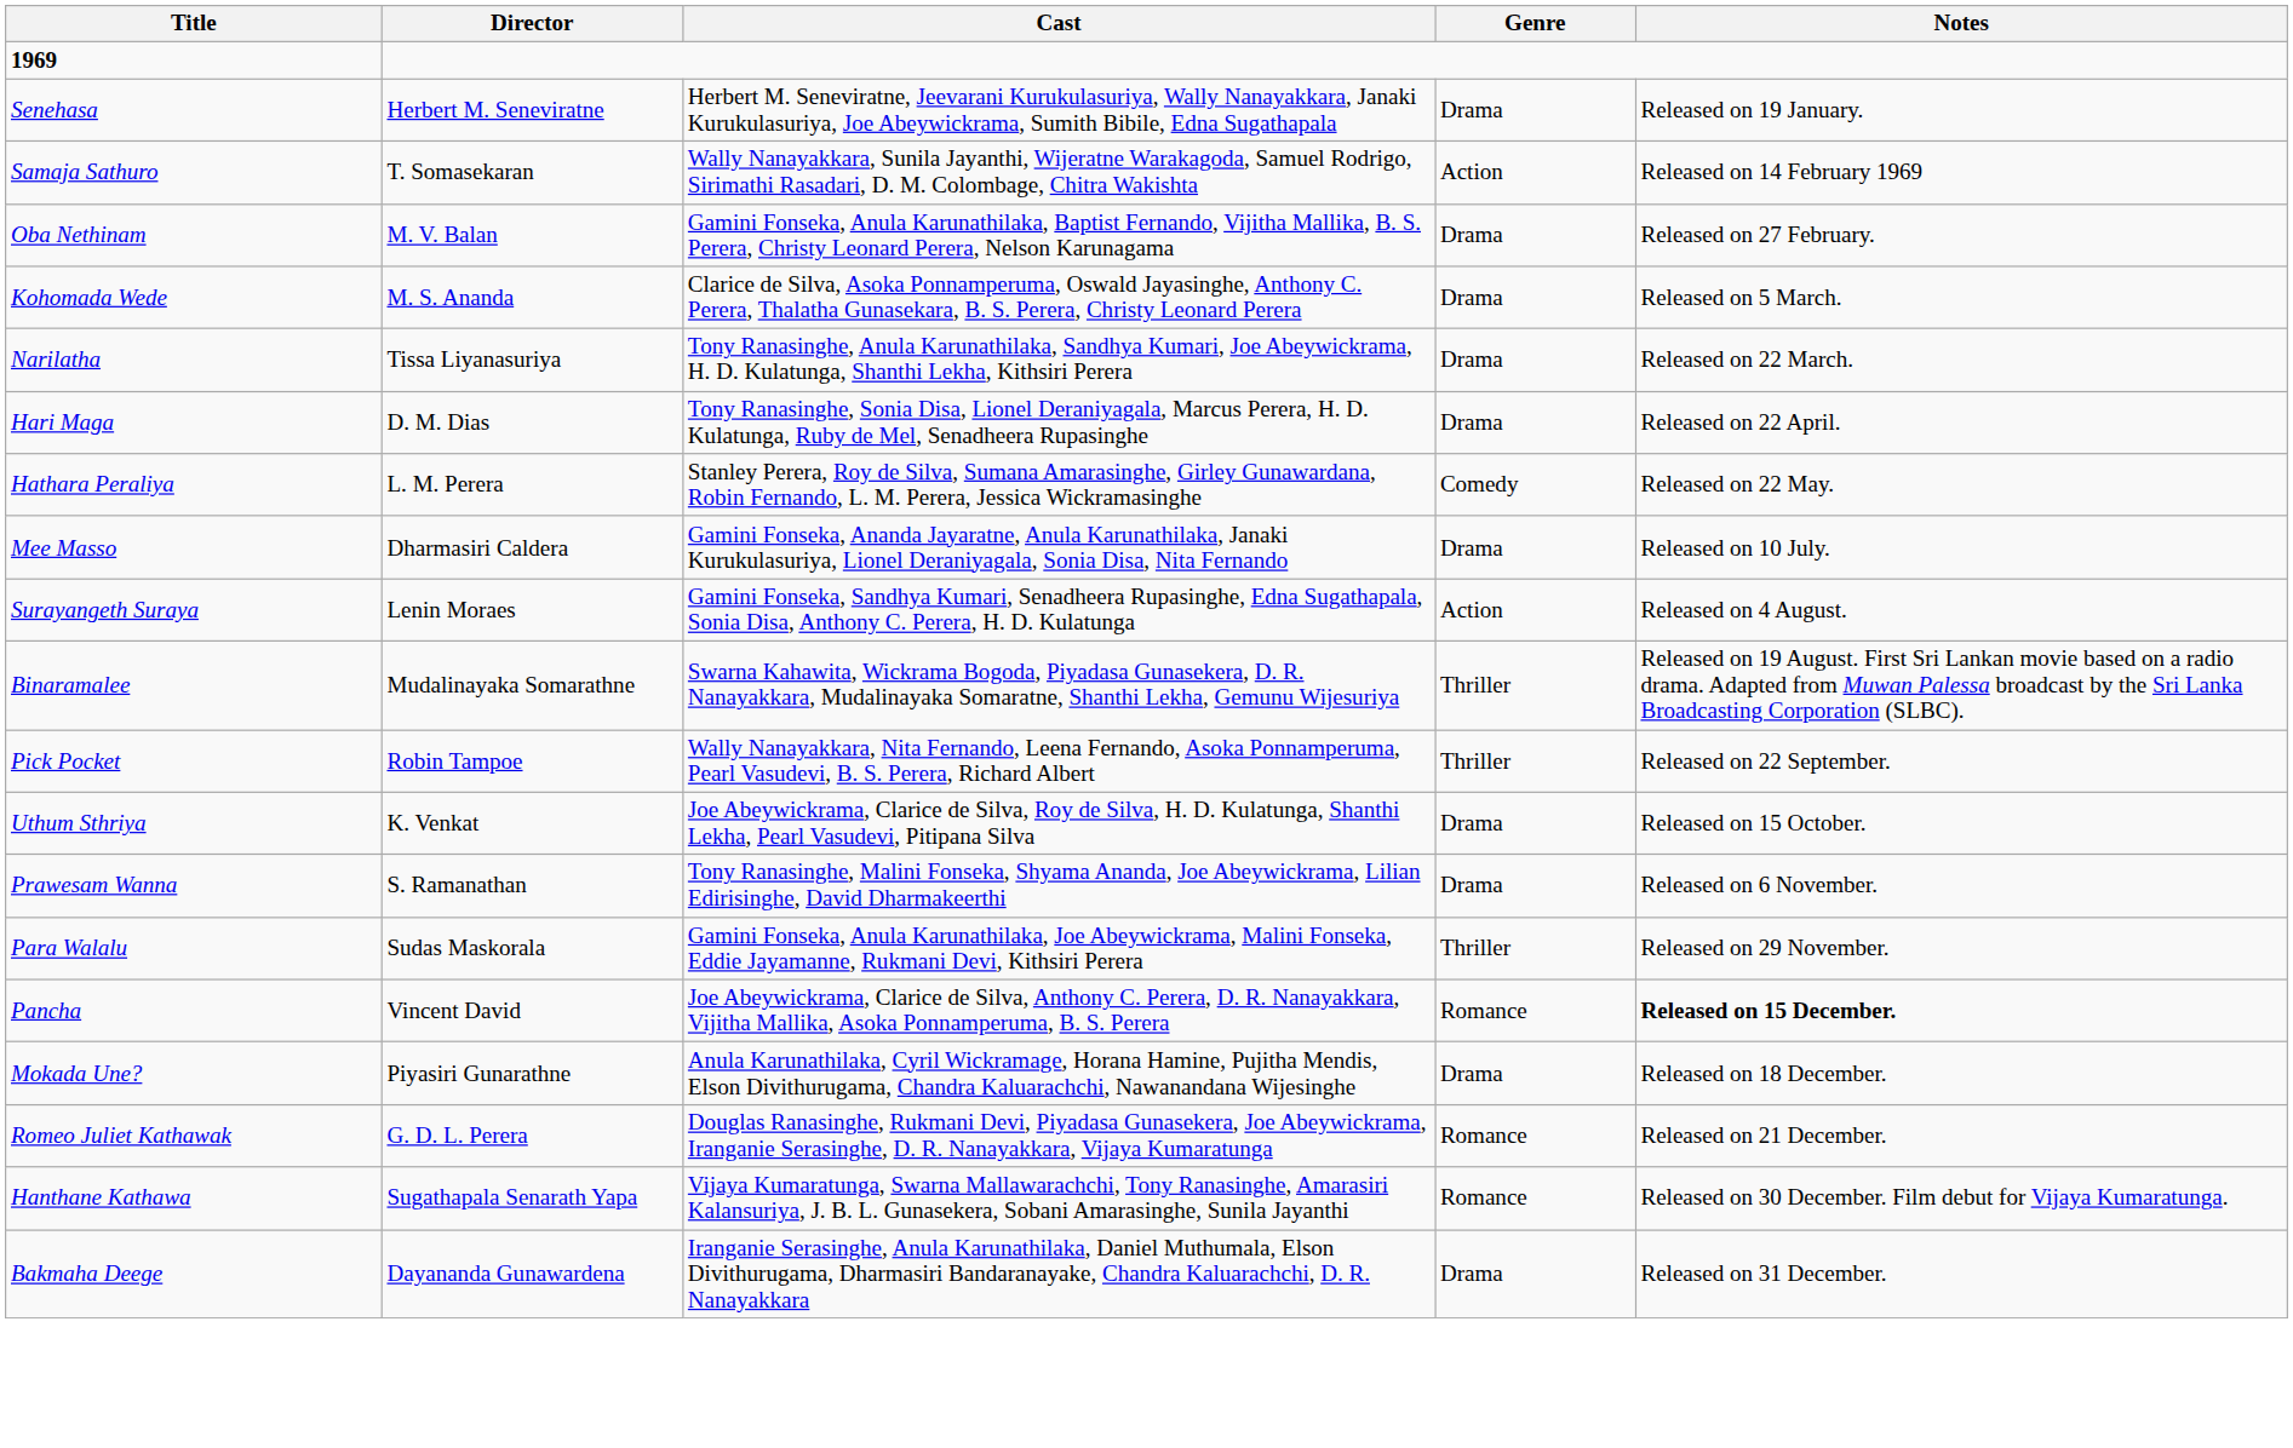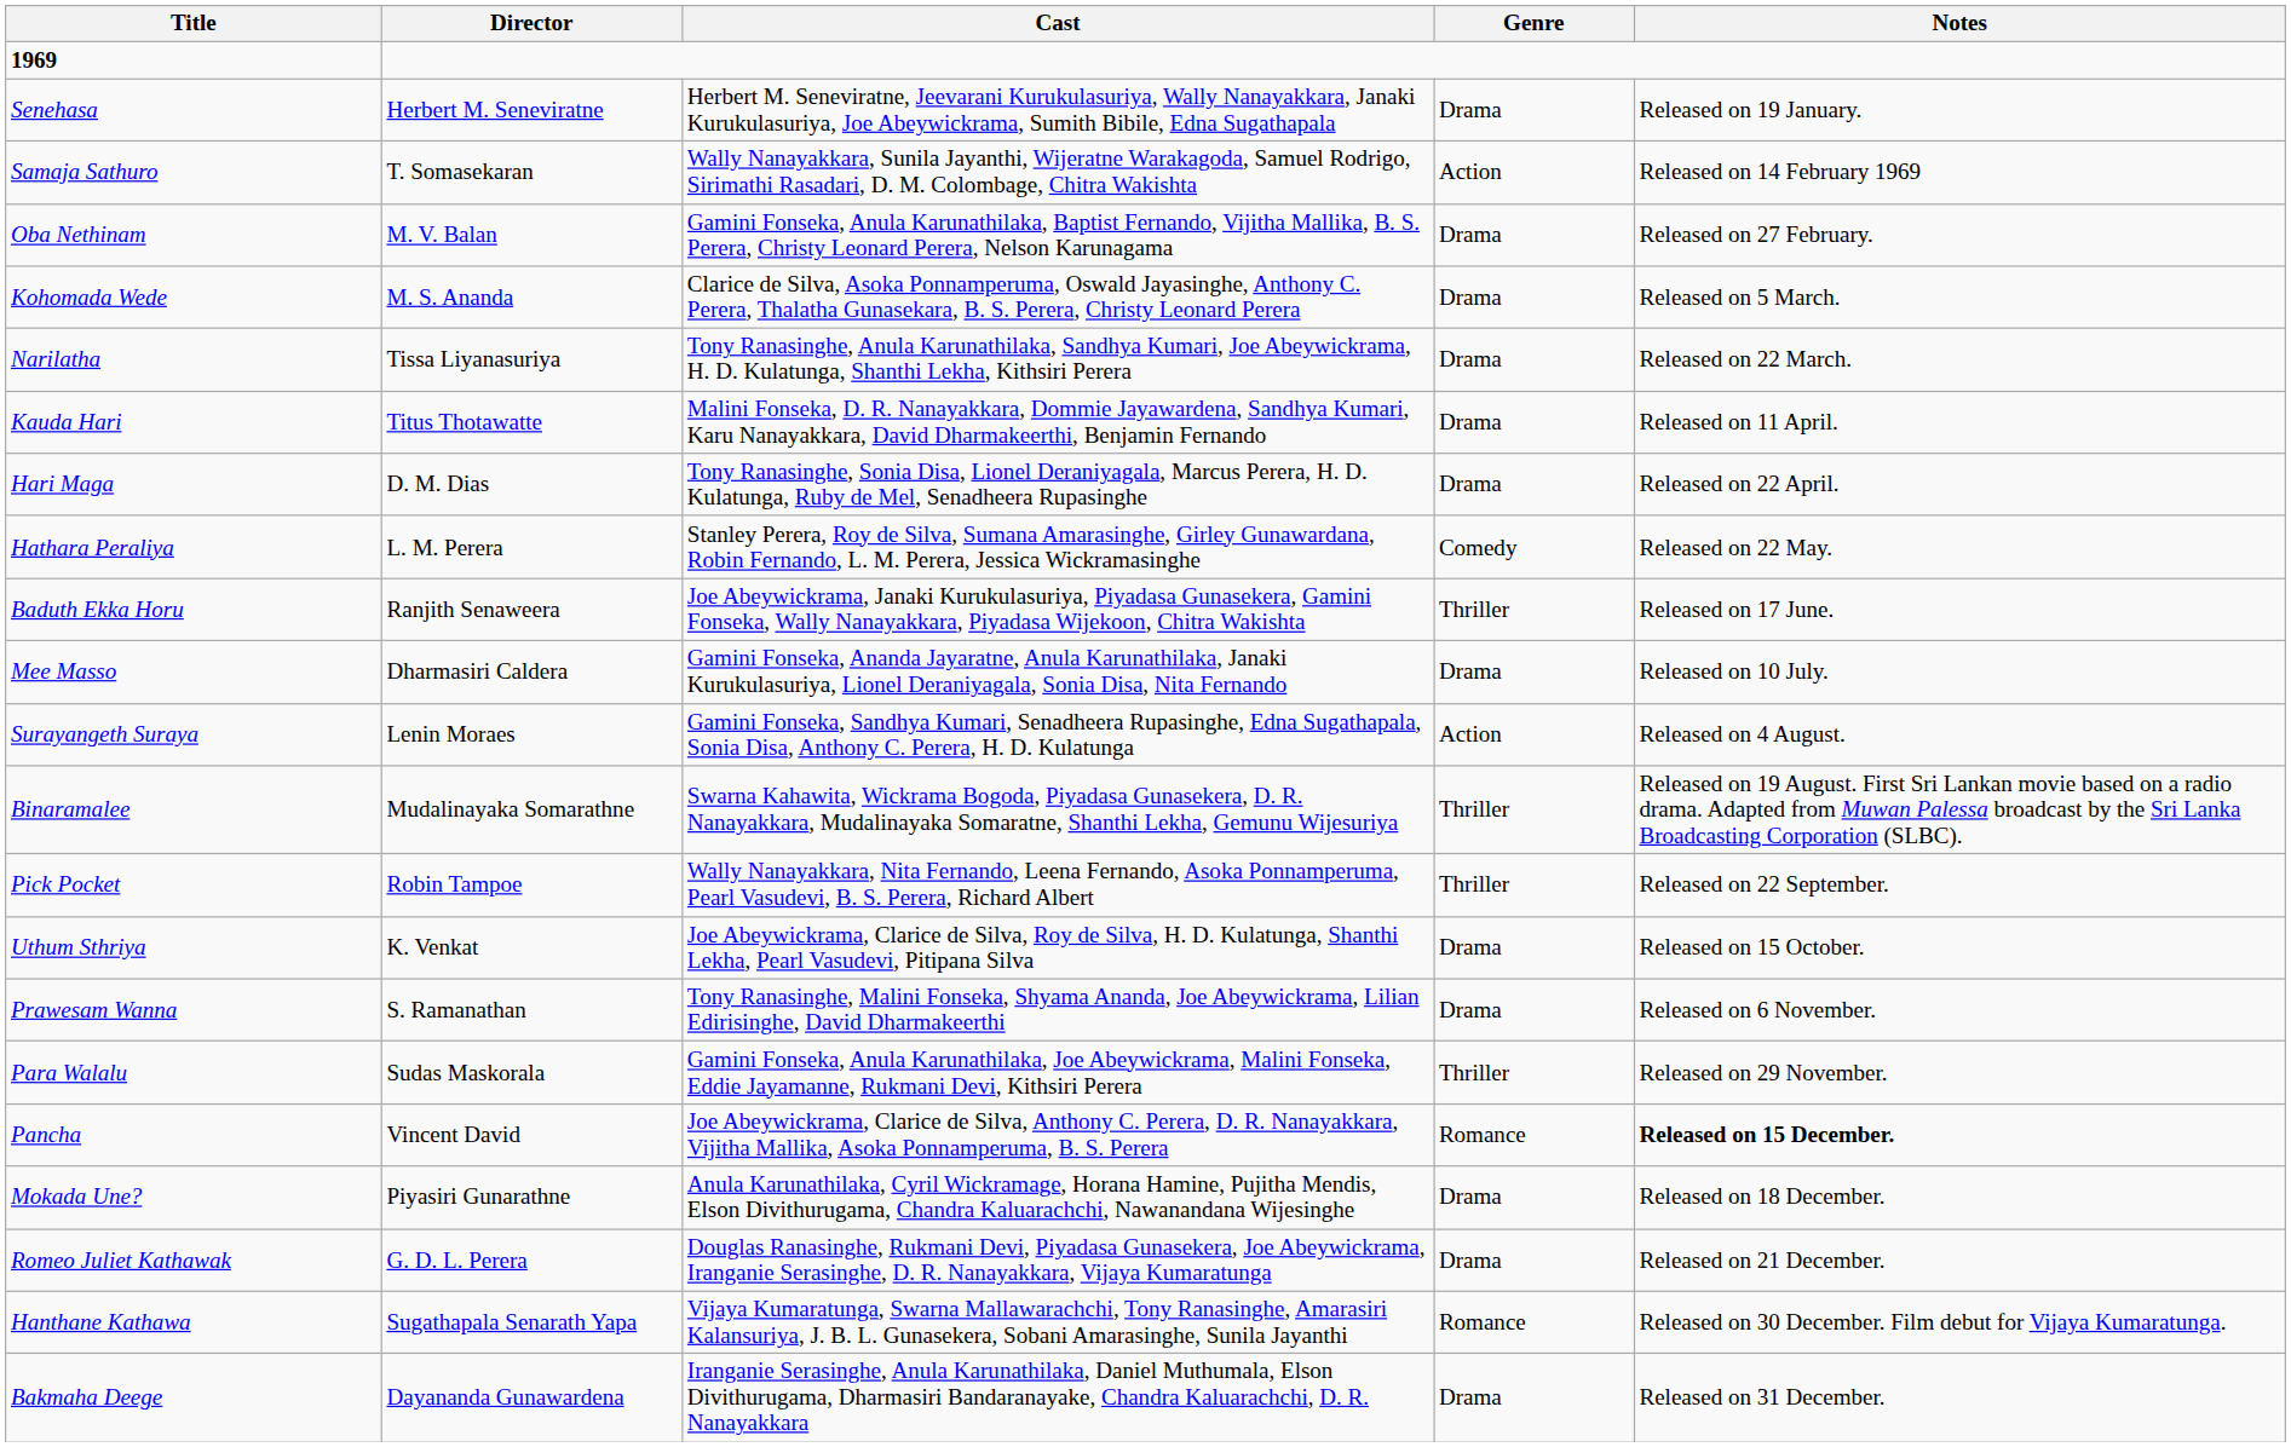+ row: Kauda Hari | Titus Thotawatte | Malini Fonseka, D. R. Nanayakkara, Dommie Jayawardena, Sandhya Kumari, Karu Nanayakkara, David Dharmakeerthi, Benjamin Fernando | Drama | Released on 11 April.
+ row: Baduth Ekka Horu | Ranjith Senaweera | Joe Abeywickrama, Janaki Kurukulasuriya, Piyadasa Gunasekera, Gamini Fonseka, Wally Nanayakkara, Piyadasa Wijekoon, Chitra Wakishta | Thriller | Released on 17 June.
Romeo Juliet Kathawak | Genre: Romance -> Drama
